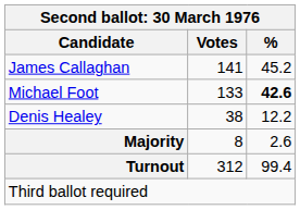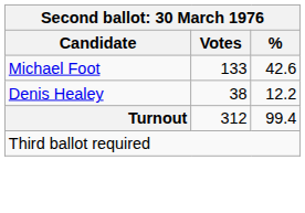- row: James Callaghan | 141 | 45.2
Michael Foot | %: bold -> normal
- row: Majority | 8 | 2.6
